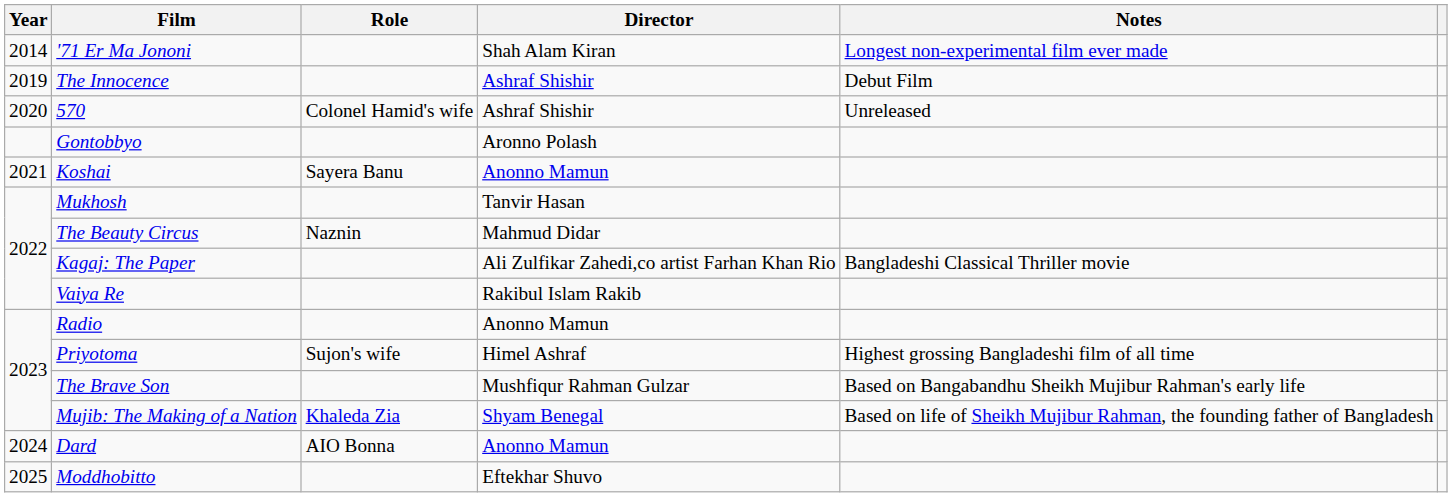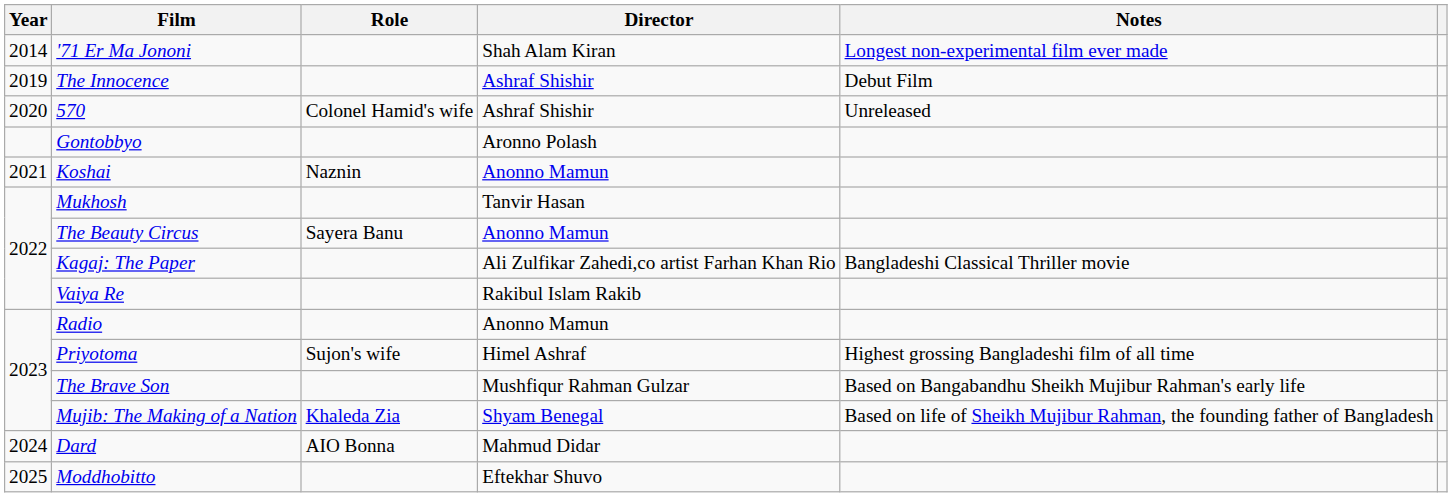Koshai | Role: Sayera Banu -> Naznin
The Beauty Circus | Role: Naznin -> Sayera Banu
The Beauty Circus | Director: Mahmud Didar -> Anonno Mamun
Dard | Director: Anonno Mamun -> Mahmud Didar
